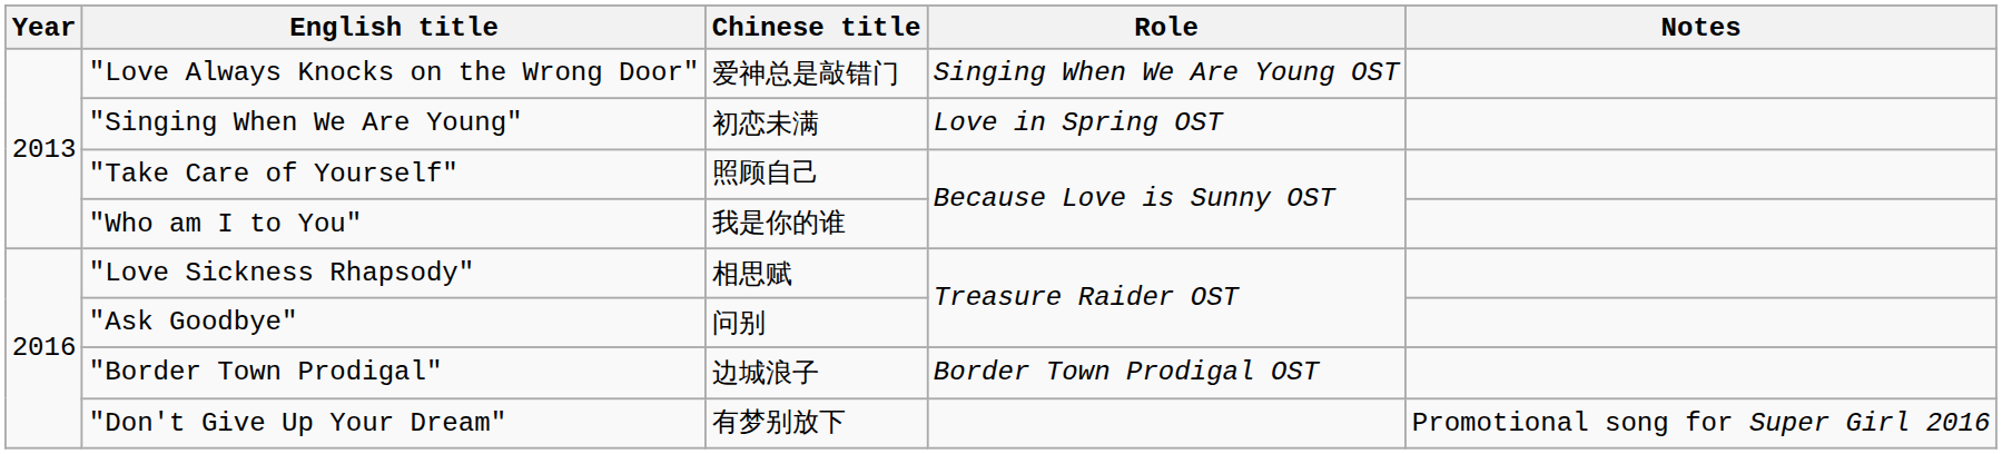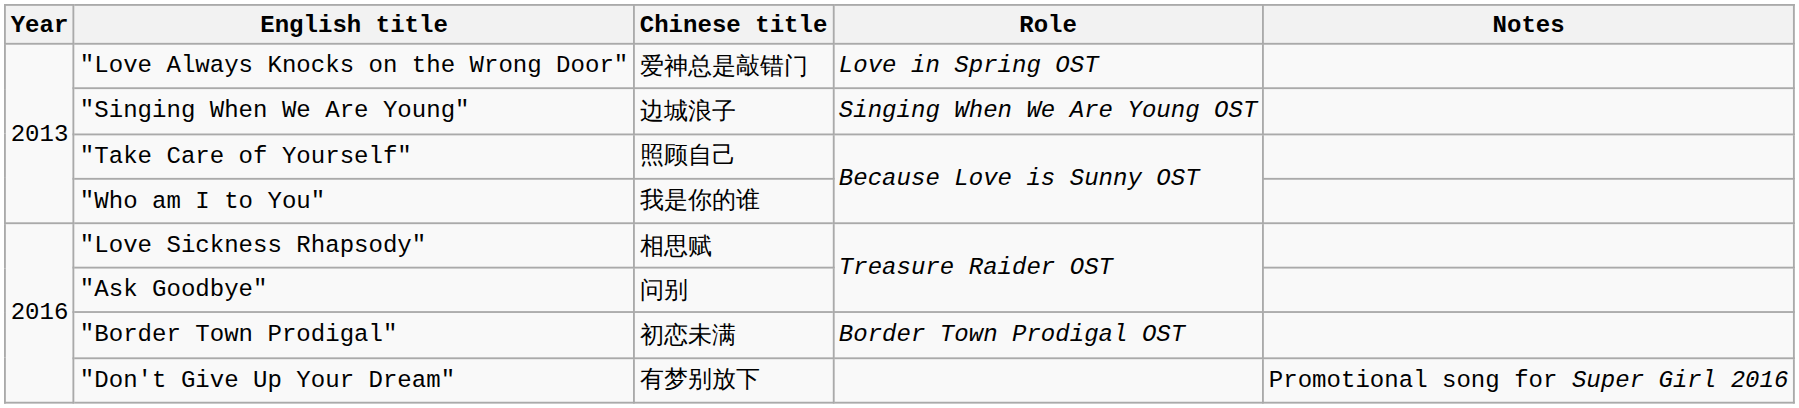"Love Always Knocks on the Wrong Door" | Role: Singing When We Are Young OST -> Love in Spring OST
"Singing When We Are Young" | Chinese title: 初恋未满 -> 边城浪子
"Singing When We Are Young" | Role: Love in Spring OST -> Singing When We Are Young OST
"Border Town Prodigal" | Chinese title: 边城浪子 -> 初恋未满
